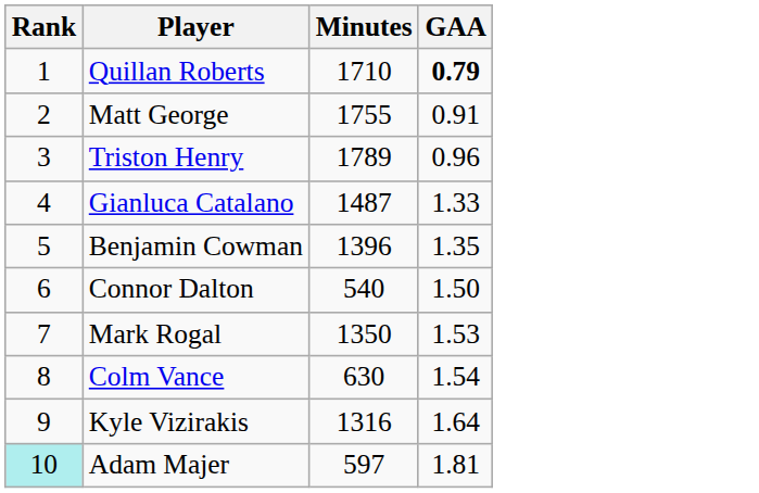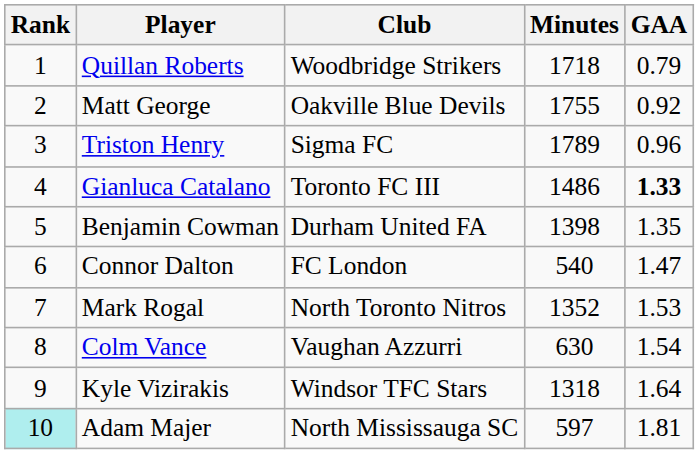+ column: Club | Woodbridge Strikers | Oakville Blue Devils | Sigma FC | Toronto FC III | Durham United FA | FC London | North Toronto Nitros | Vaughan Azzurri | Windsor TFC Stars | North Mississauga SC
Quillan Roberts | Minutes: 1710 -> 1718
Quillan Roberts | GAA: bold -> normal
Matt George | GAA: 0.91 -> 0.92
Gianluca Catalano | Minutes: 1487 -> 1486
Gianluca Catalano | GAA: normal -> bold
Benjamin Cowman | Minutes: 1396 -> 1398
Connor Dalton | GAA: 1.50 -> 1.47
Mark Rogal | Minutes: 1350 -> 1352
Kyle Vizirakis | Minutes: 1316 -> 1318
